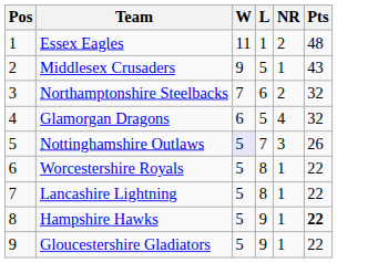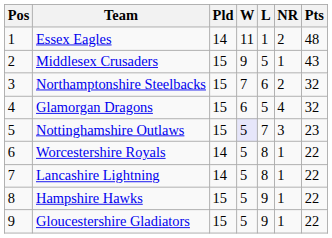+ column: Pld | 14 | 15 | 15 | 15 | 15 | 14 | 14 | 15 | 15
Nottinghamshire Outlaws | Pts: 26 -> 23
Hampshire Hawks | Pts: bold -> normal
